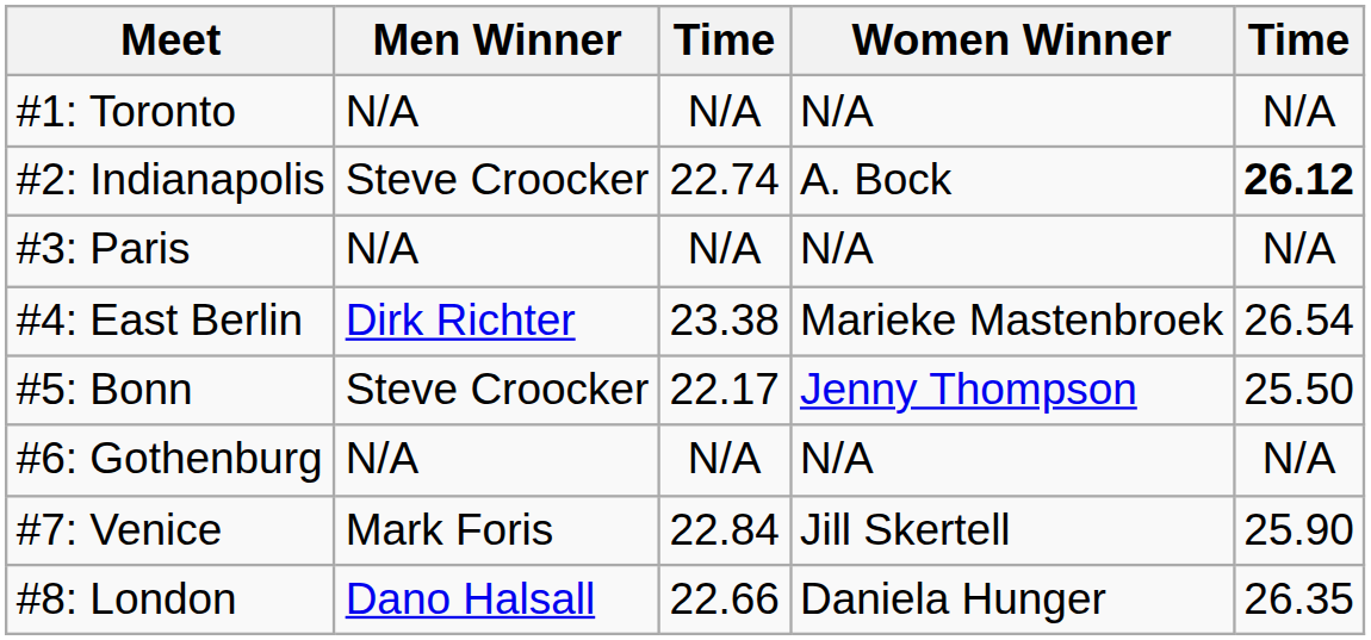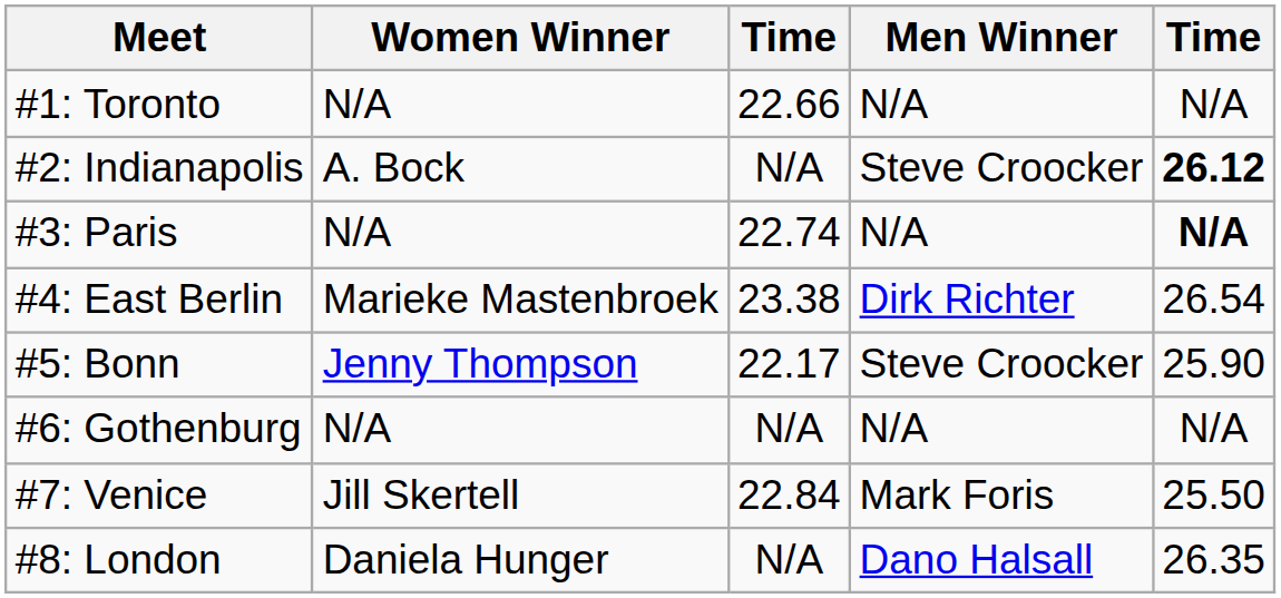columns swapped: Men Winner <-> Women Winner
#1: Toronto | column 3: N/A -> 22.66
#2: Indianapolis | column 3: 22.74 -> N/A
#3: Paris | column 3: N/A -> 22.74
#3: Paris | column 5: normal -> bold
#5: Bonn | column 5: 25.50 -> 25.90
#7: Venice | column 5: 25.90 -> 25.50
#8: London | column 3: 22.66 -> N/A
